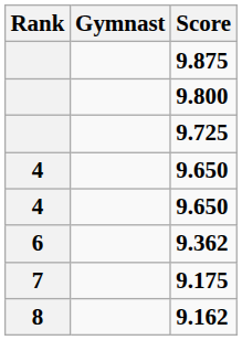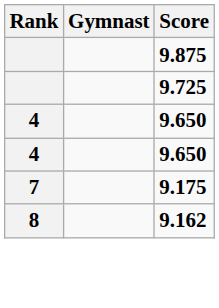- row: 9.800
- row: 6 | 9.362
